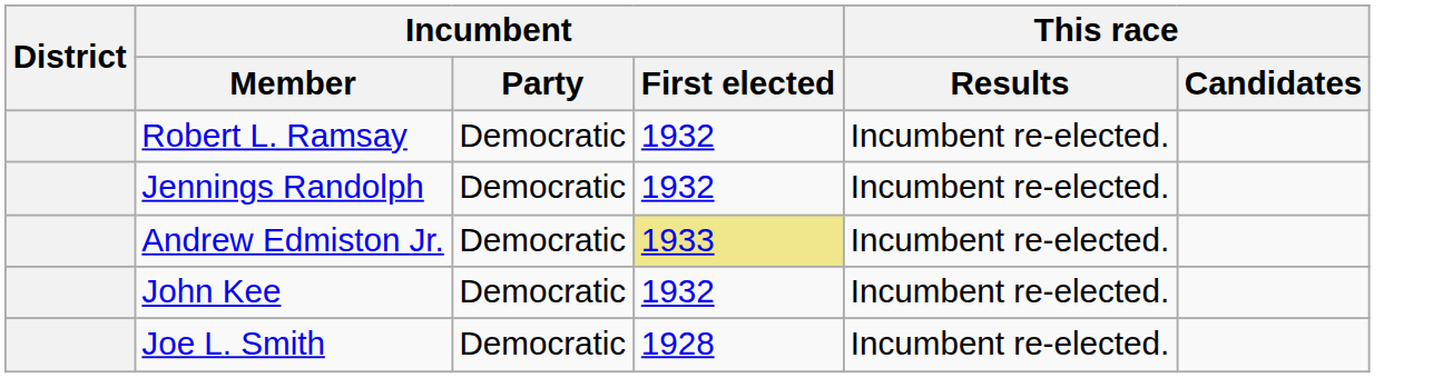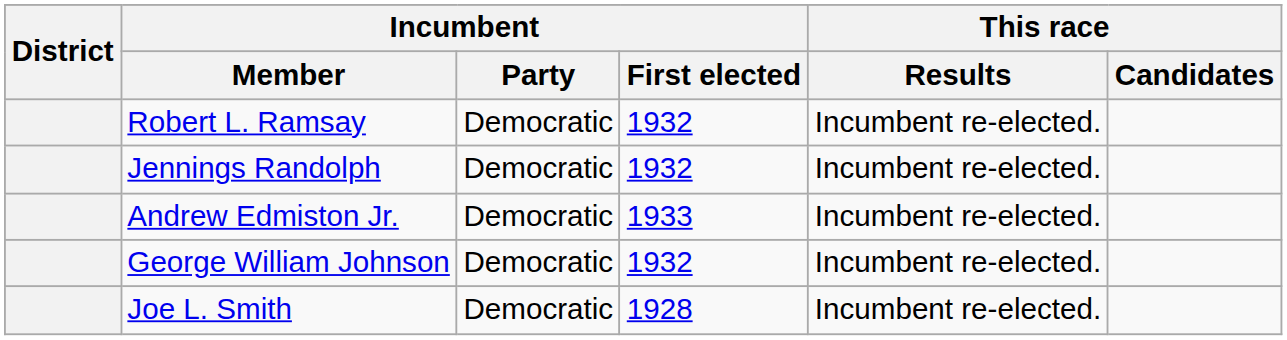Andrew Edmiston Jr. | Incumbent / First elected: khaki background -> no background
+ row: George William Johnson | Democratic | 1932 | Incumbent re-elected.
- row: John Kee | Democratic | 1932 | Incumbent re-elected.
